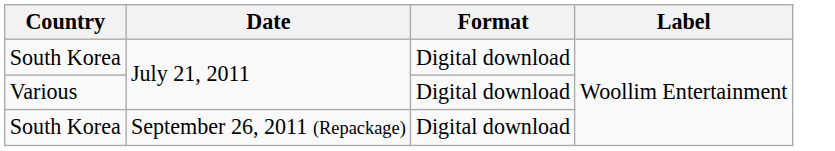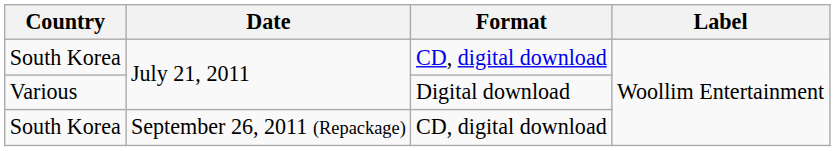South Korea / July 21, 2011 | Format: Digital download -> CD, digital download
South Korea / September 26, 2011 (Repackage) | Format: Digital download -> CD, digital download
